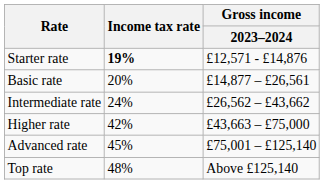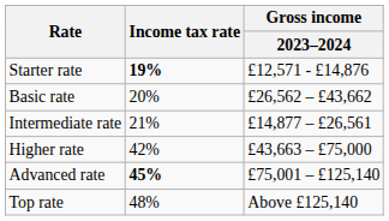Basic rate | Gross income / 2023–2024: £14,877 – £26,561 -> £26,562 – £43,662
Intermediate rate | Income tax rate: 24% -> 21%
Intermediate rate | Gross income / 2023–2024: £26,562 – £43,662 -> £14,877 – £26,561
Advanced rate | Income tax rate: normal -> bold
